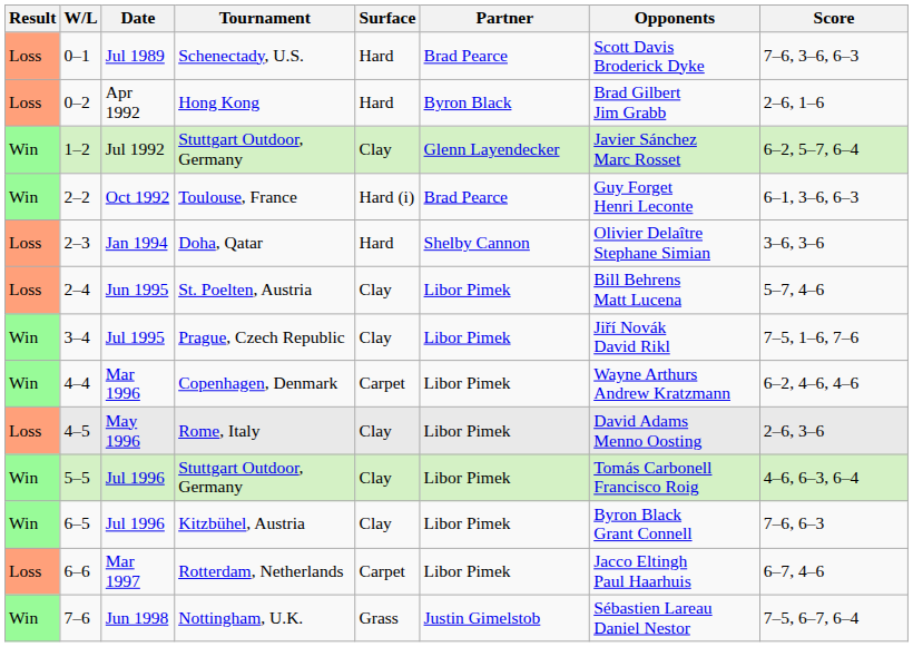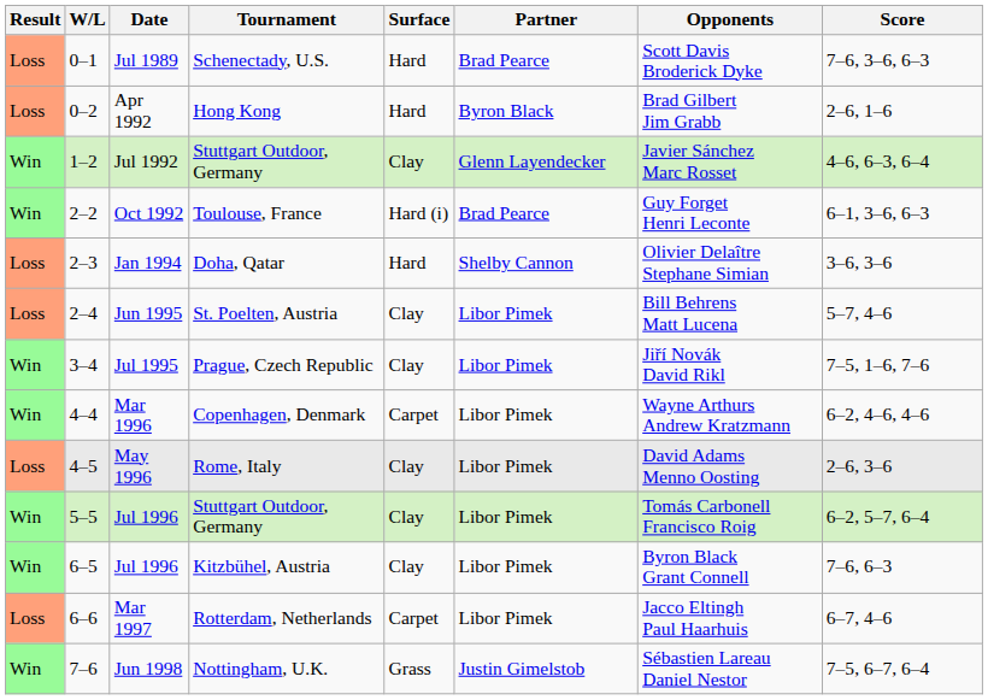Jul 1992 | Score: 6–2, 5–7, 6–4 -> 4–6, 6–3, 6–4
Jul 1996 / Stuttgart Outdoor, Germany | Score: 4–6, 6–3, 6–4 -> 6–2, 5–7, 6–4
